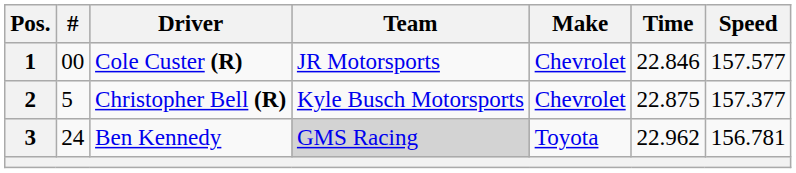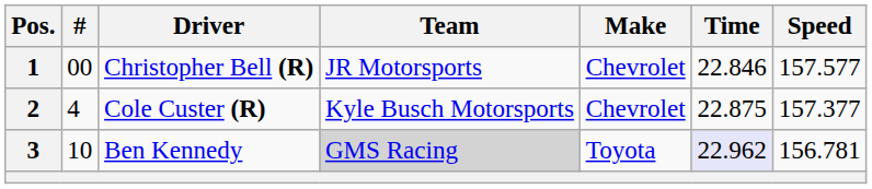1 | Driver: Cole Custer (R) -> Christopher Bell (R)
2 | #: 5 -> 4
2 | Driver: Christopher Bell (R) -> Cole Custer (R)
3 | #: 24 -> 10
3 | Time: no background -> lavender background
